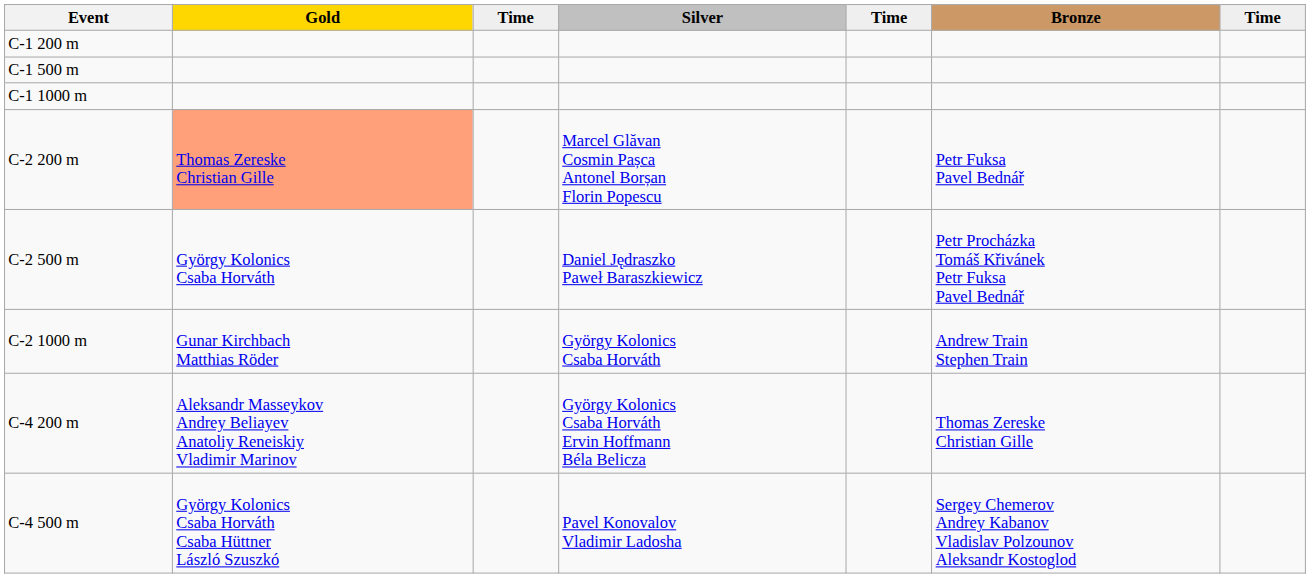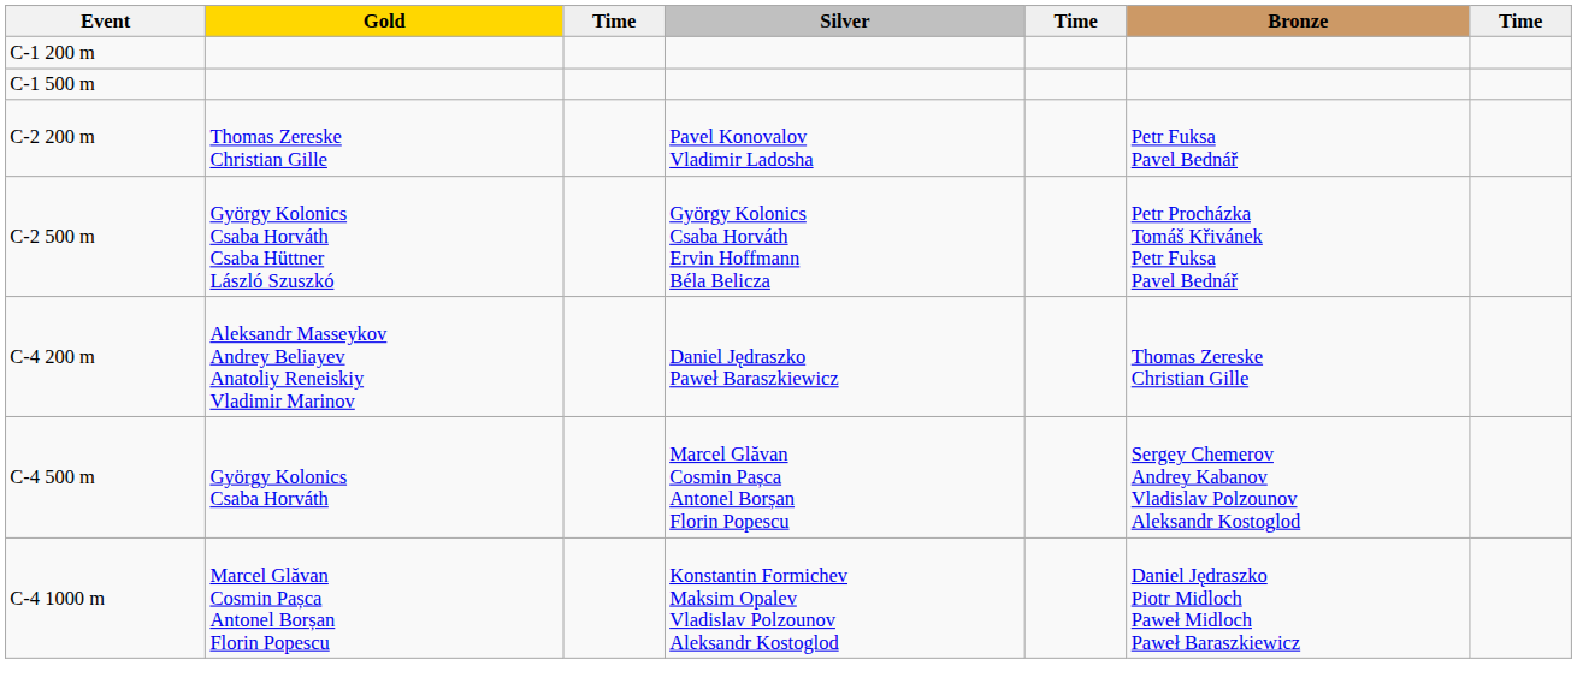- row: C-1 1000 m
C-2 200 m | Gold: lightsalmon background -> no background
C-2 200 m | Silver: Marcel Glăvan Cosmin Pașca Antonel Borșan Florin Popescu -> Pavel Konovalov Vladimir Ladosha
C-2 500 m | Gold: György Kolonics Csaba Horváth -> György Kolonics Csaba Horváth Csaba Hüttner László Szuszkó
C-2 500 m | Silver: Daniel Jędraszko Paweł Baraszkiewicz -> György Kolonics Csaba Horváth Ervin Hoffmann Béla Belicza
- row: C-2 1000 m | Gunar Kirchbach Matthias Röder | György Kolonics Csaba Horváth | Andrew Train Stephen Train
C-4 200 m | Silver: György Kolonics Csaba Horváth Ervin Hoffmann Béla Belicza -> Daniel Jędraszko Paweł Baraszkiewicz
C-4 500 m | Gold: György Kolonics Csaba Horváth Csaba Hüttner László Szuszkó -> György Kolonics Csaba Horváth
C-4 500 m | Silver: Pavel Konovalov Vladimir Ladosha -> Marcel Glăvan Cosmin Pașca Antonel Borșan Florin Popescu
+ row: C-4 1000 m | Marcel Glăvan Cosmin Pașca Antonel Borșan Florin Popescu | Konstantin Formichev Maksim Opalev Vladislav Polzounov Aleksandr Kostoglod | Daniel Jędraszko Piotr Midloch Paweł Midloch Paweł Baraszkiewicz
